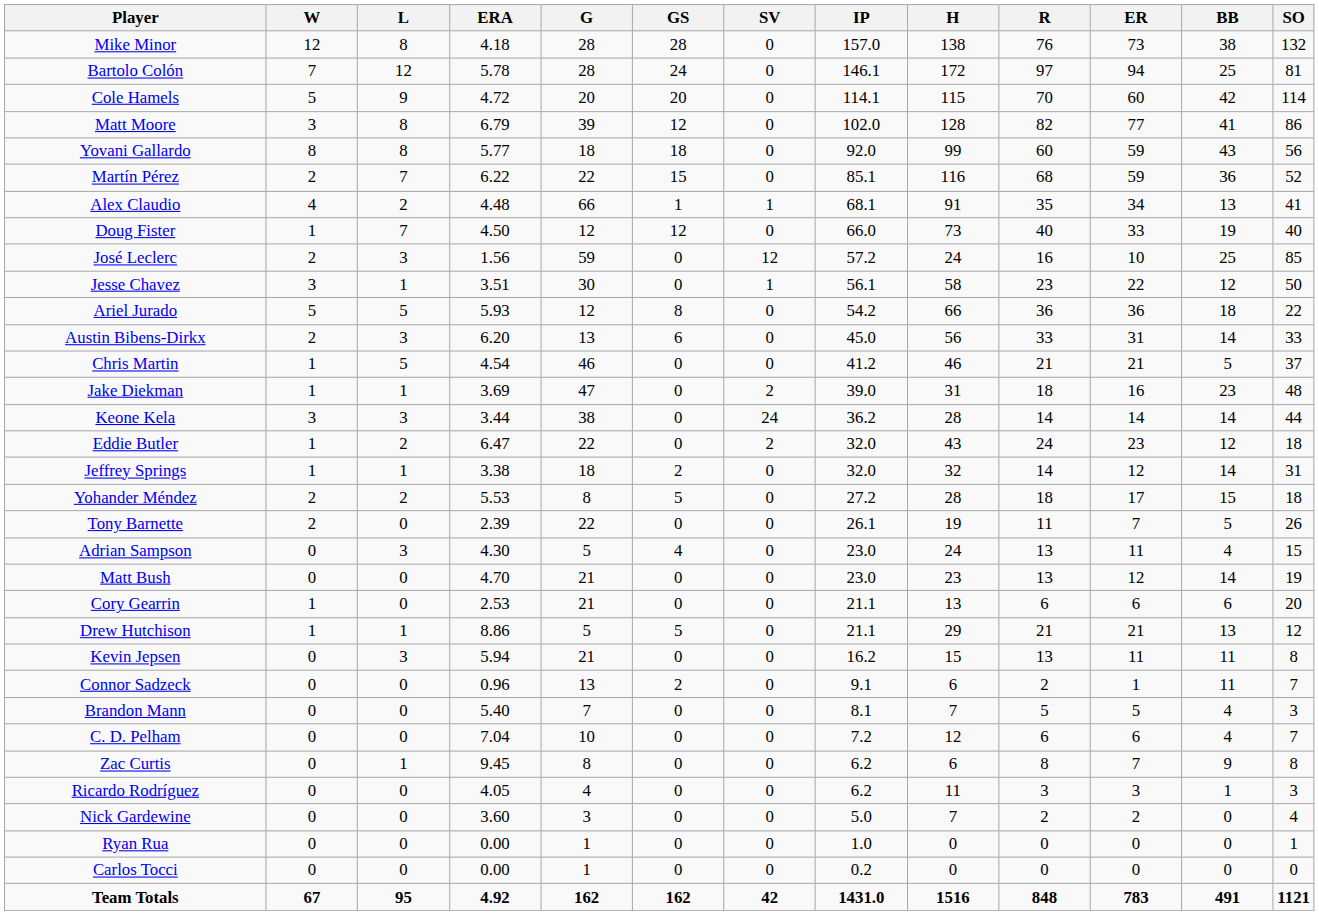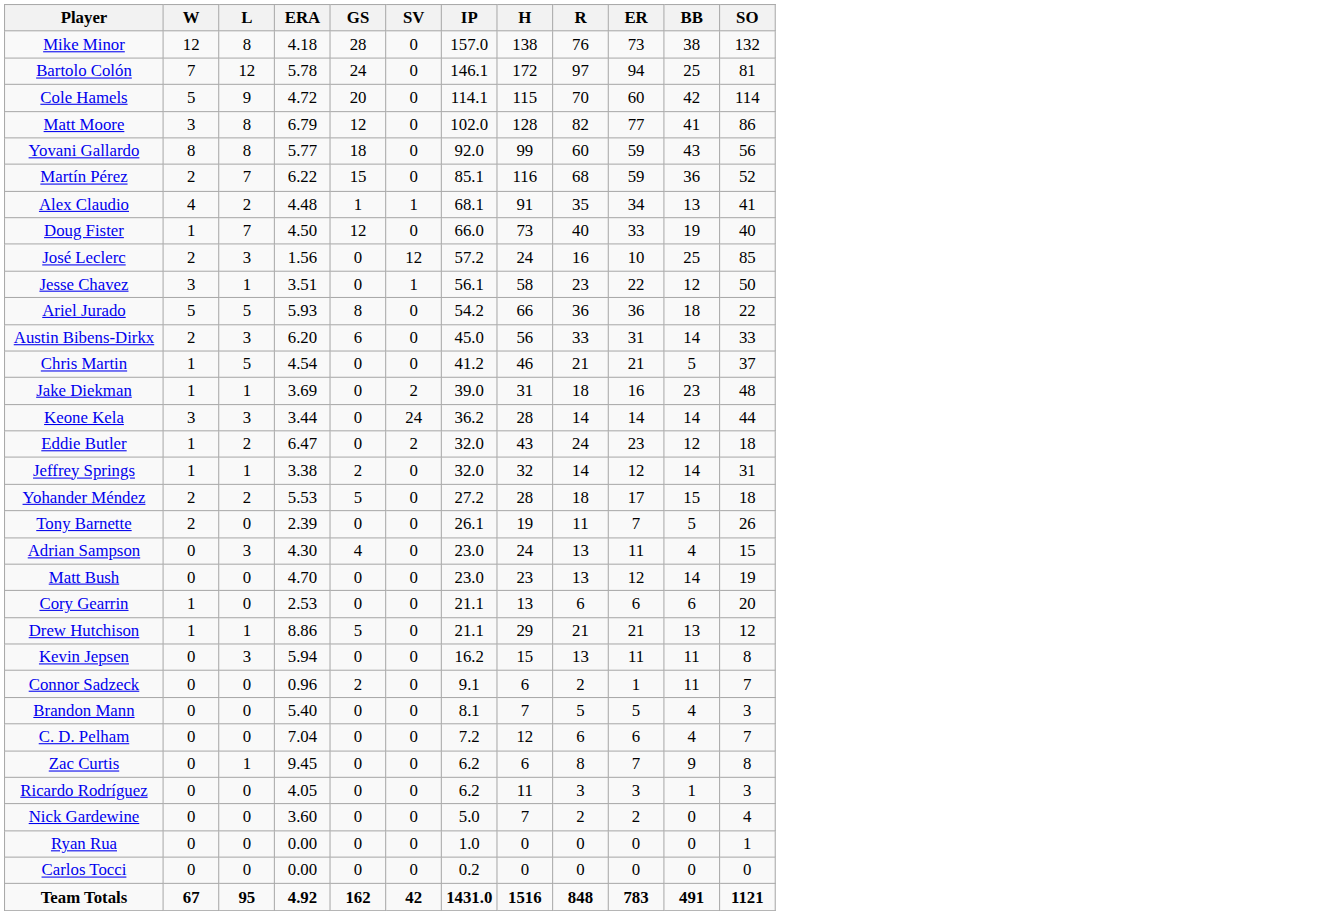- column: G | 28 | 28 | 20 | 39 | 18 | 22 | 66 | 12 | 59 | 30 | 12 | 13 | 46 | 47 | 38 | 22 | 18 | 8 | 22 | 5 | 21 | 21 | 5 | 21 | 13 | 7 | 10 | 8 | 4 | 3 | 1 | 1 | 162
